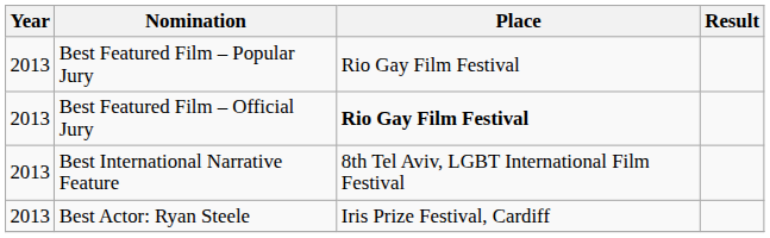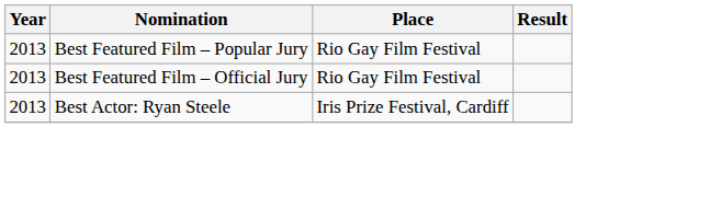Best Featured Film – Official Jury | Place: bold -> normal
- row: 2013 | Best International Narrative Feature | 8th Tel Aviv, LGBT International Film Festival
